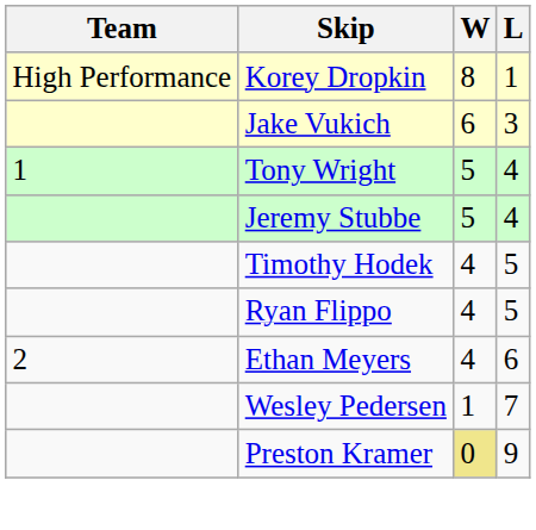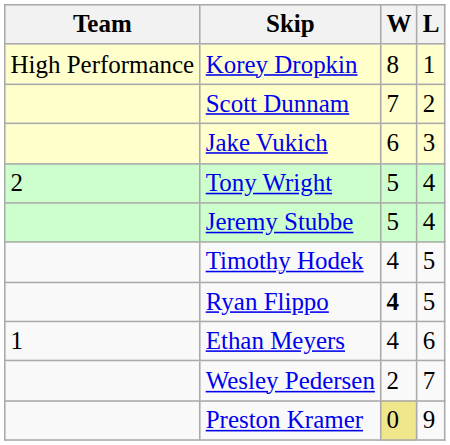+ row: Scott Dunnam | 7 | 2
Tony Wright | Team: 1 -> 2
Ryan Flippo | W: normal -> bold
Ethan Meyers | Team: 2 -> 1
Wesley Pedersen | W: 1 -> 2
